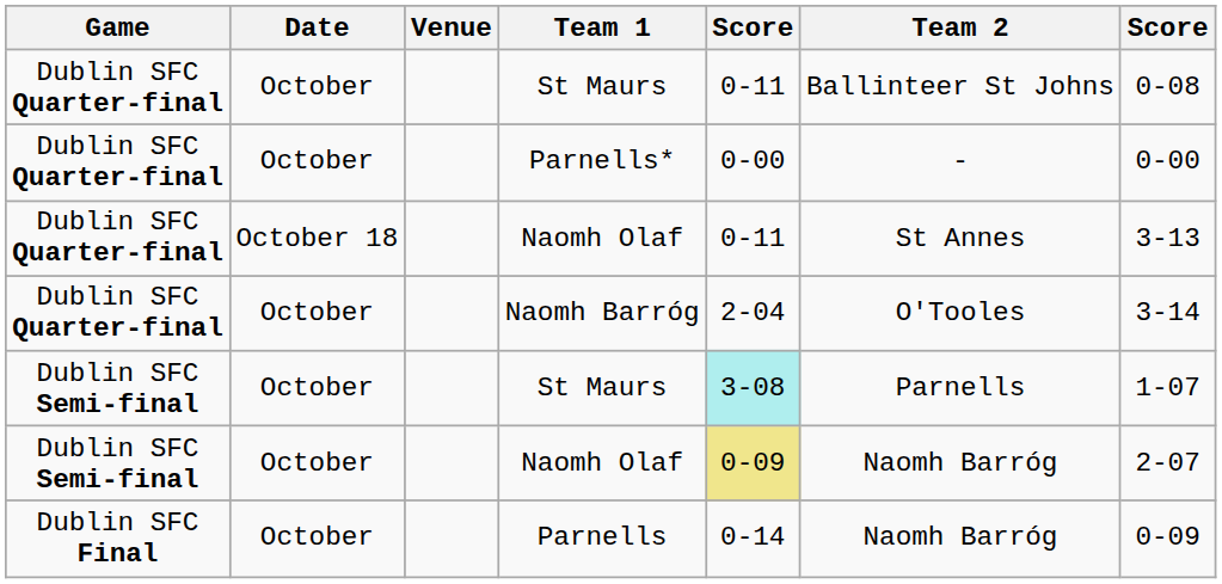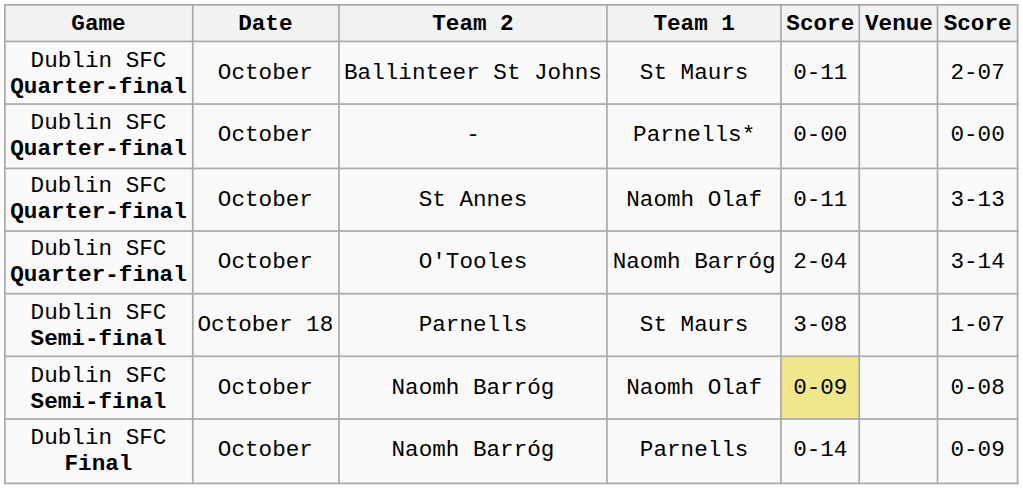columns swapped: Venue <-> Team 2
Dublin SFC Quarter-final / St Maurs | column 7: 0-08 -> 2-07
Dublin SFC Quarter-final / Naomh Olaf | Date: October 18 -> October
Dublin SFC Semi-final / St Maurs | Date: October -> October 18
Dublin SFC Semi-final / St Maurs | column 5: paleturquoise background -> no background
Dublin SFC Semi-final / Naomh Olaf | column 7: 2-07 -> 0-08
